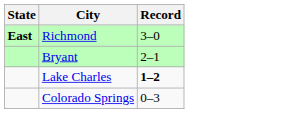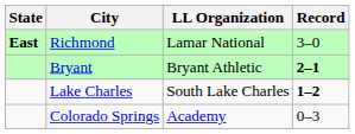+ column: LL Organization | Lamar National | Bryant Athletic | South Lake Charles | Academy
Bryant | Record: normal -> bold
